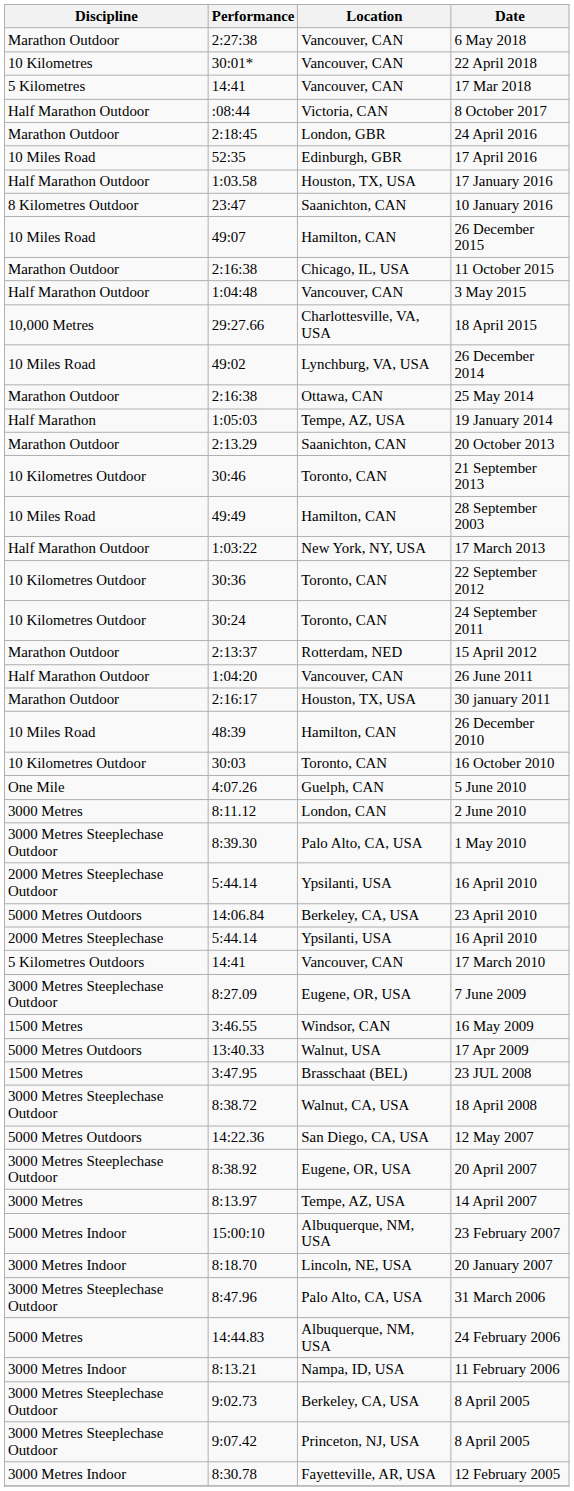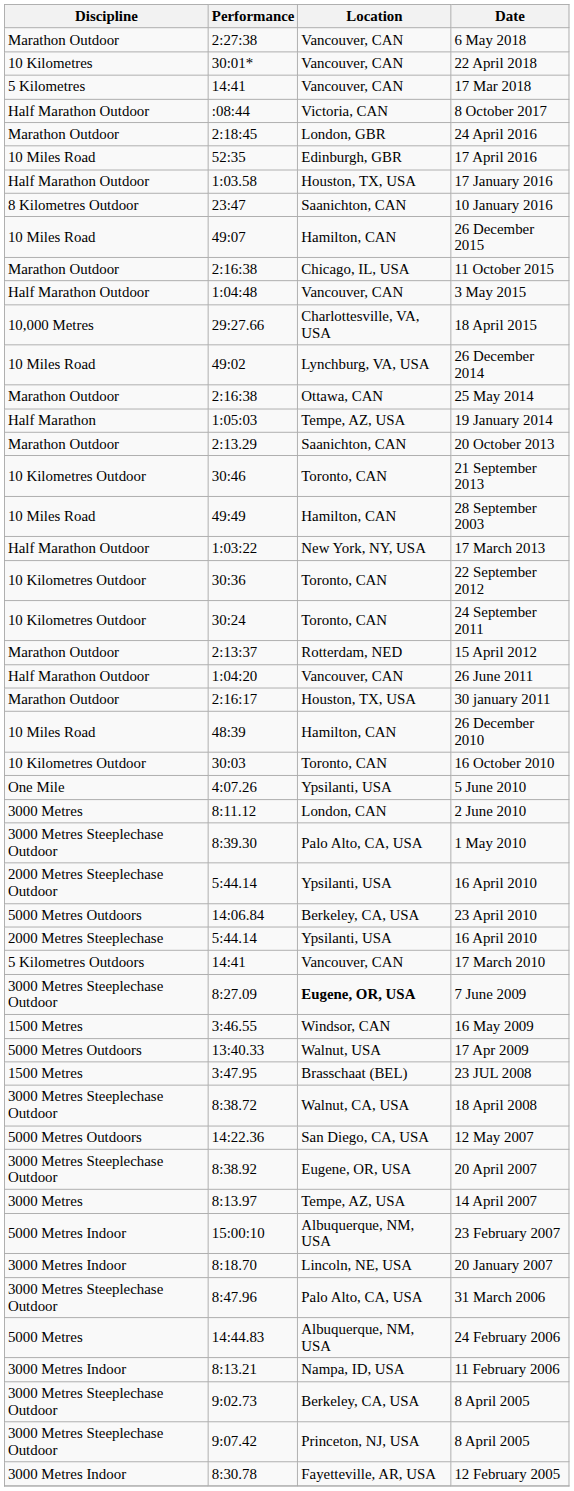5 June 2010 | Location: Guelph, CAN -> Ypsilanti, USA
7 June 2009 | Location: normal -> bold
